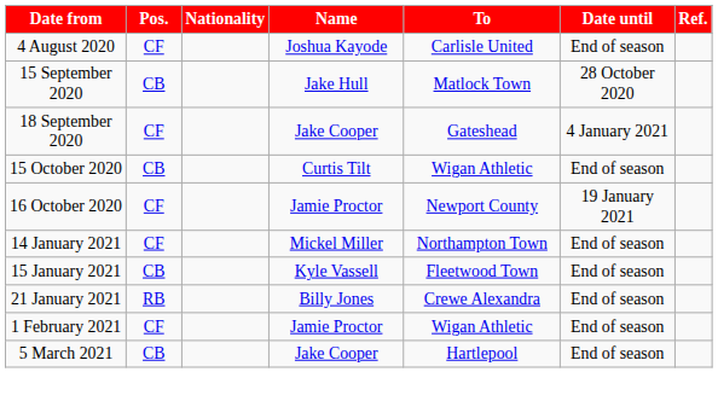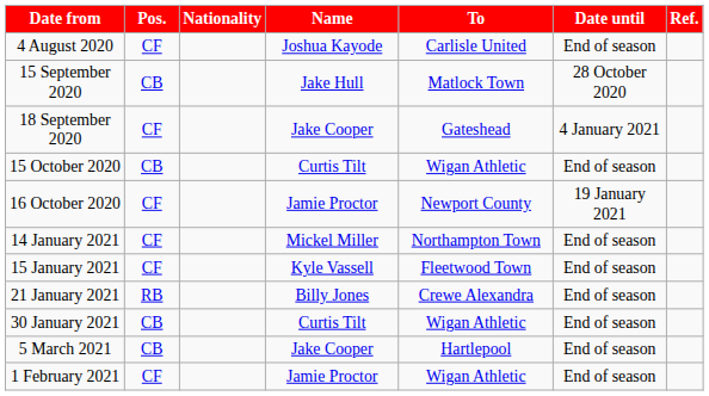15 January 2021 | Pos.: CB -> CF
+ row: 30 January 2021 | CB | Curtis Tilt | Wigan Athletic | End of season
rows swapped: 1 February 2021 <-> 5 March 2021
